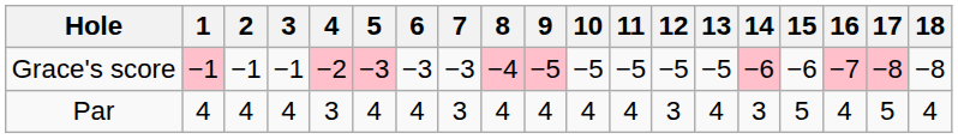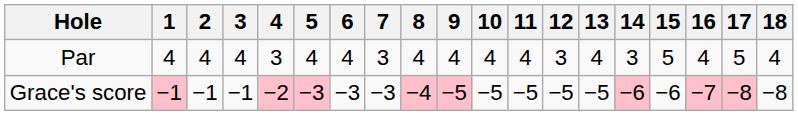rows swapped: Par <-> Grace's score
